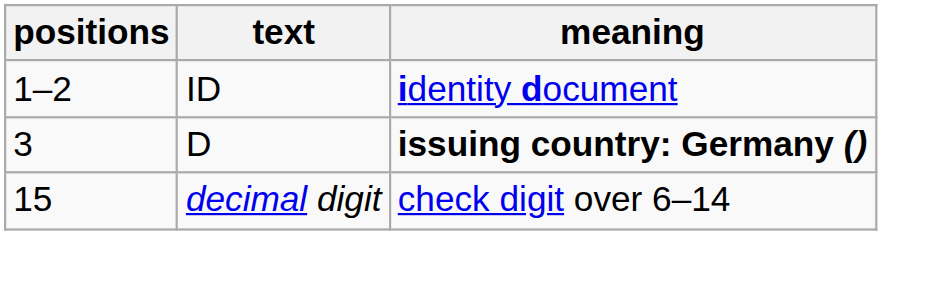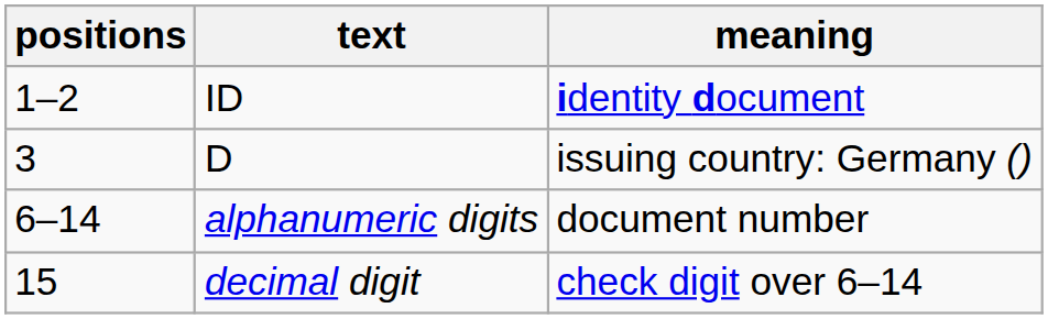D | meaning: bold -> normal
+ row: 6–14 | alphanumeric digits | document number
